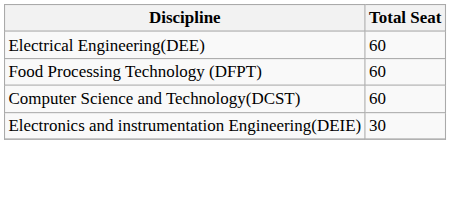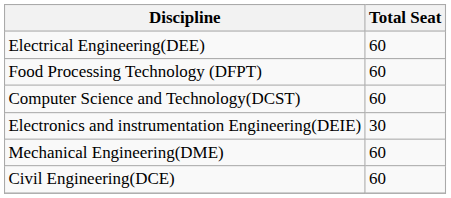+ row: Mechanical Engineering(DME) | 60
+ row: Civil Engineering(DCE) | 60
